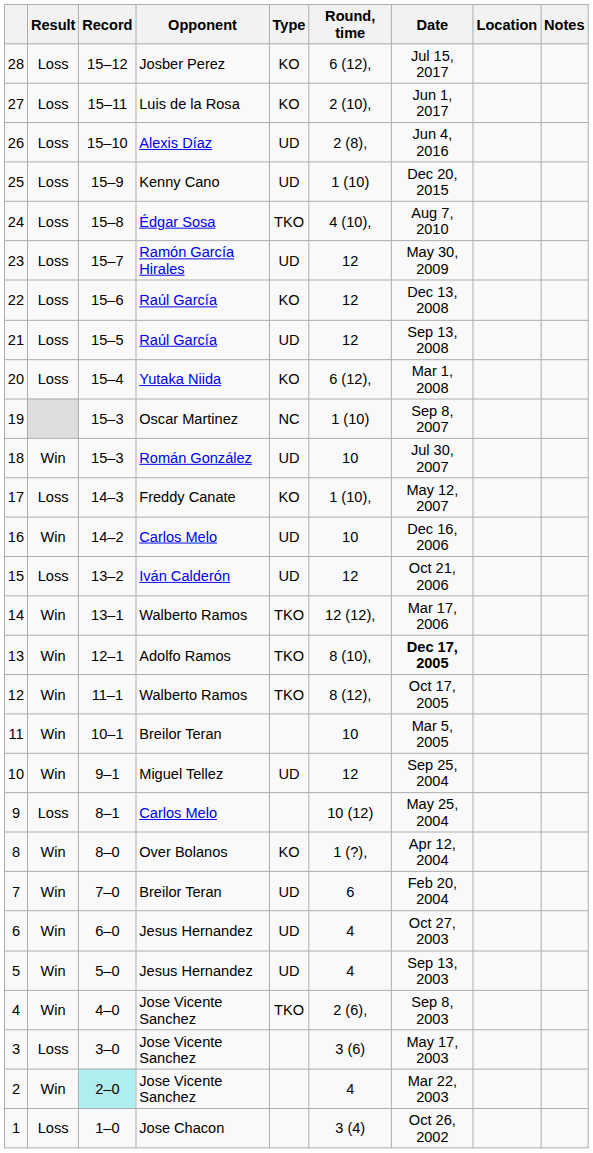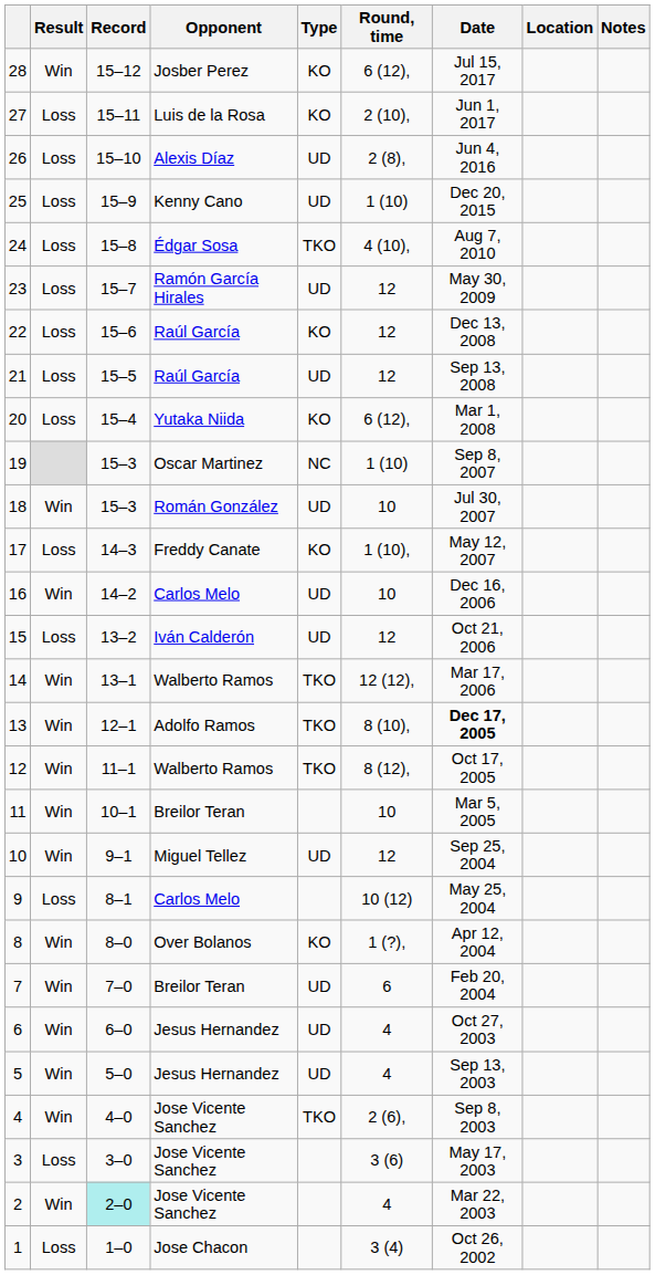28 | Result: Loss -> Win
